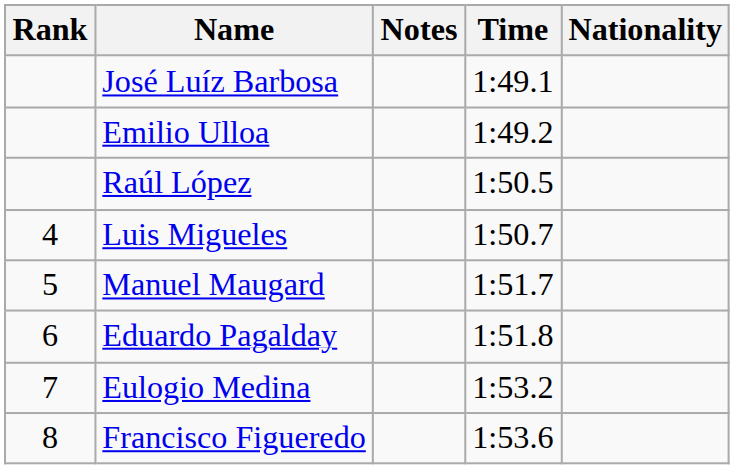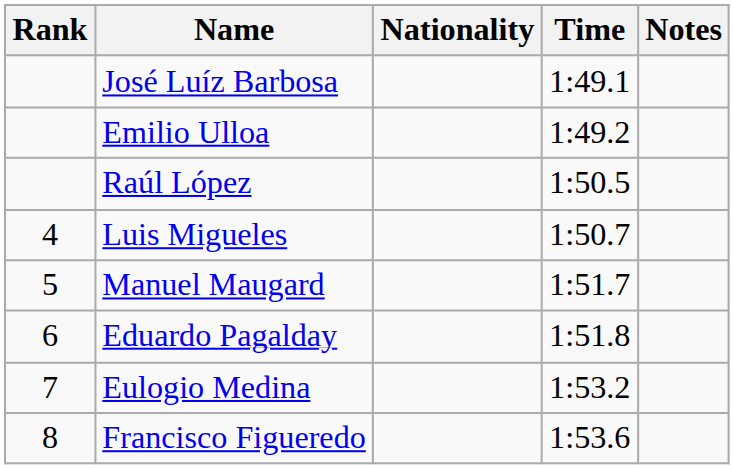columns swapped: Nationality <-> Notes
